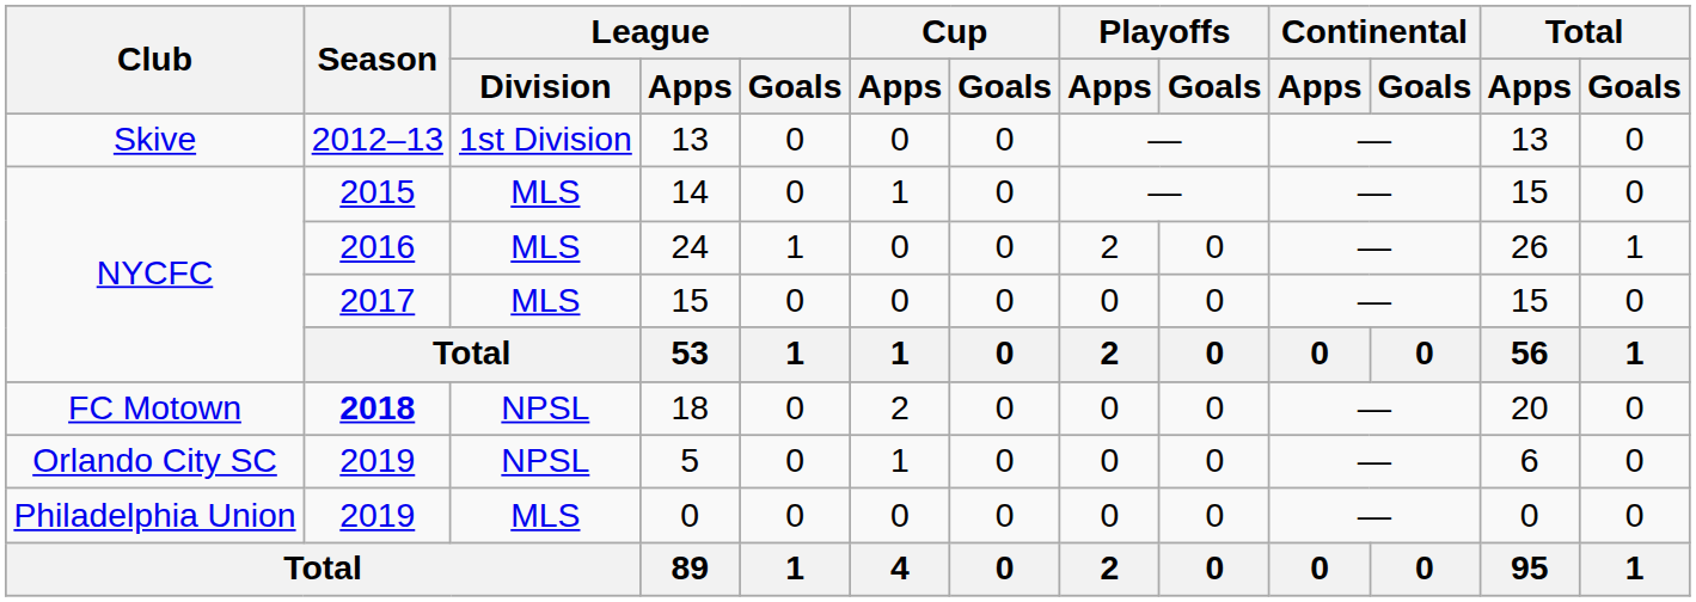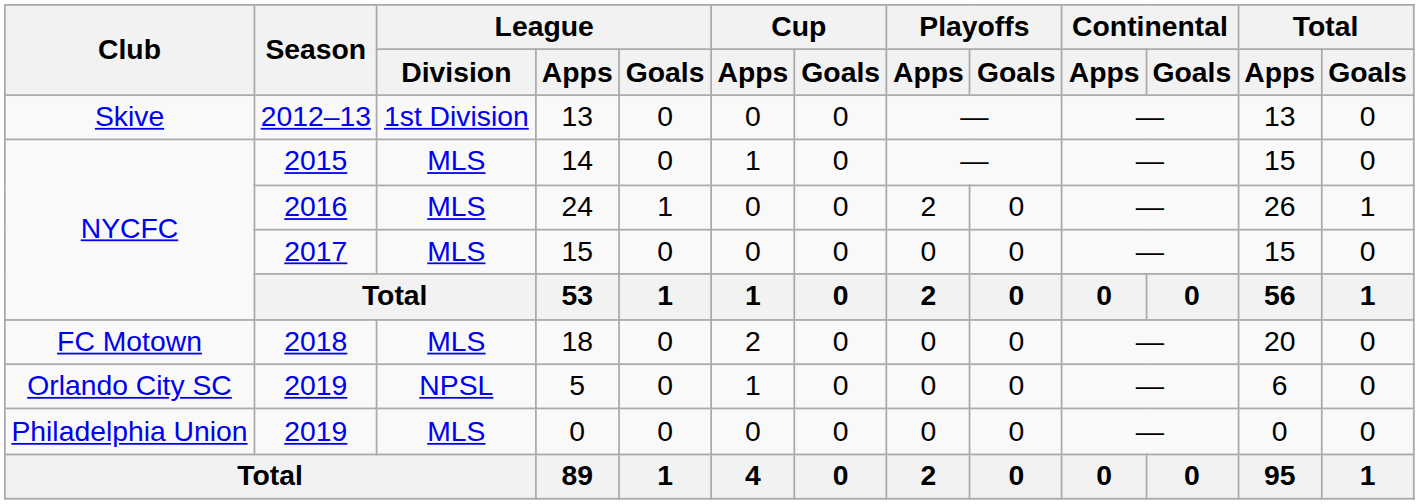18 | Season: bold -> normal
18 | League / Division: NPSL -> MLS
